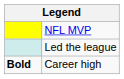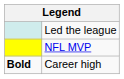rows swapped: NFL MVP <-> Led the league
